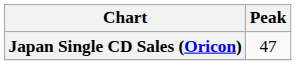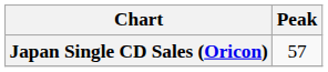Japan Single CD Sales (Oricon) | Peak: 47 -> 57
